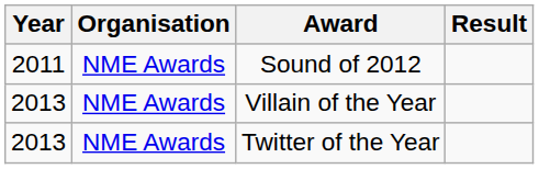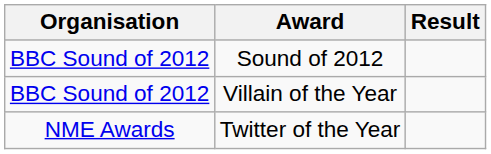- column: Year | 2011 | 2013 | 2013
Sound of 2012 | Organisation: NME Awards -> BBC Sound of 2012
Villain of the Year | Organisation: NME Awards -> BBC Sound of 2012
